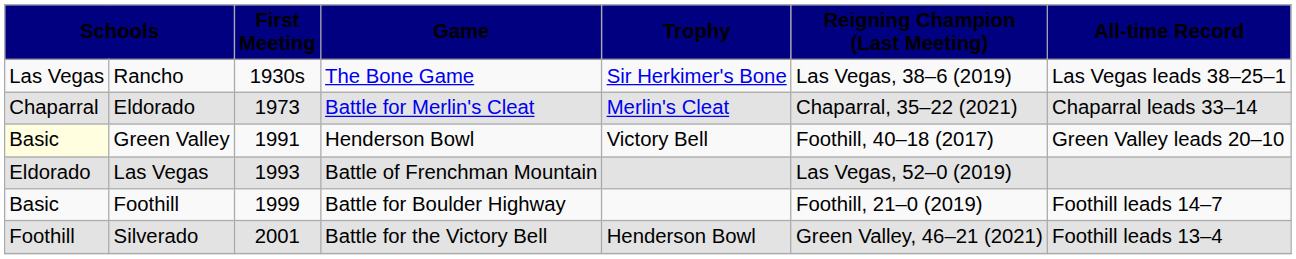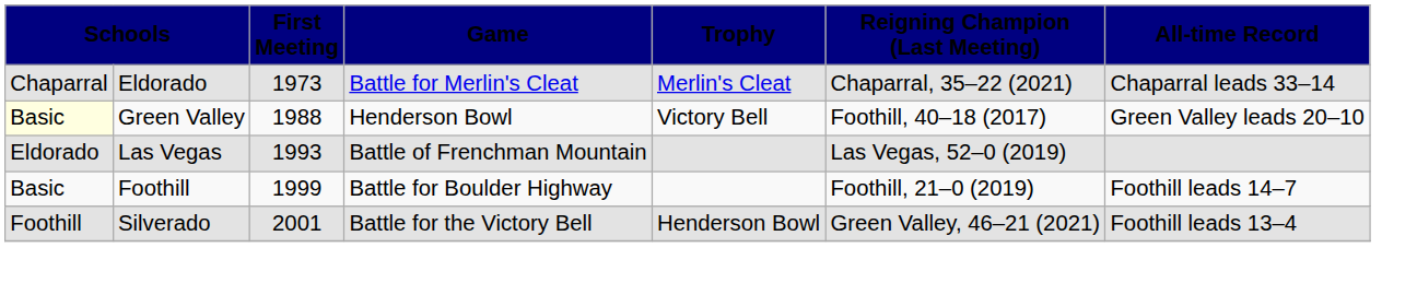- row: Las Vegas | Rancho | 1930s | The Bone Game | Sir Herkimer's Bone | Las Vegas, 38–6 (2019) | Las Vegas leads 38–25–1
Green Valley | column 3: 1991 -> 1988
